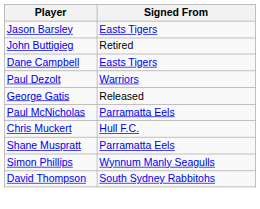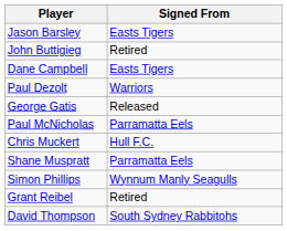+ row: Grant Reibel | Retired
